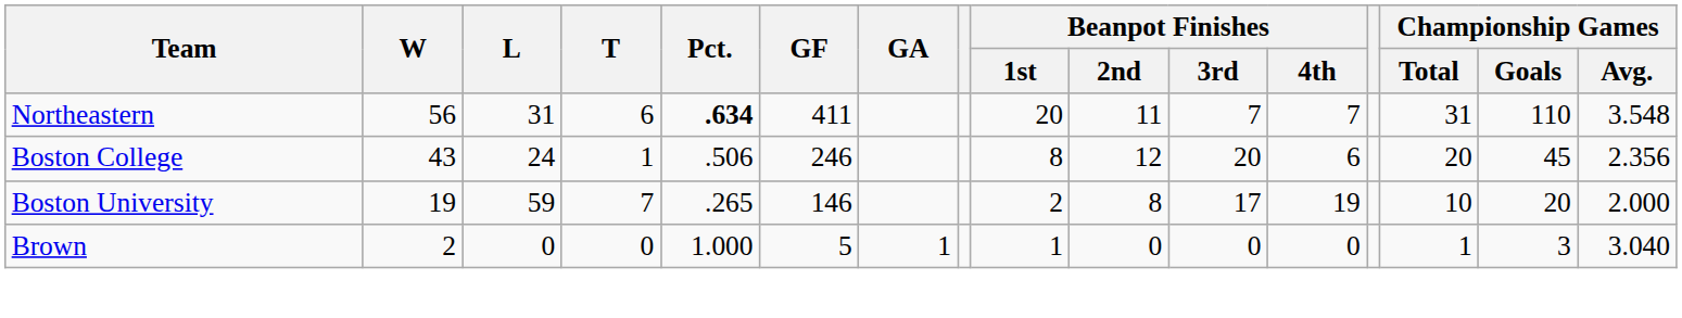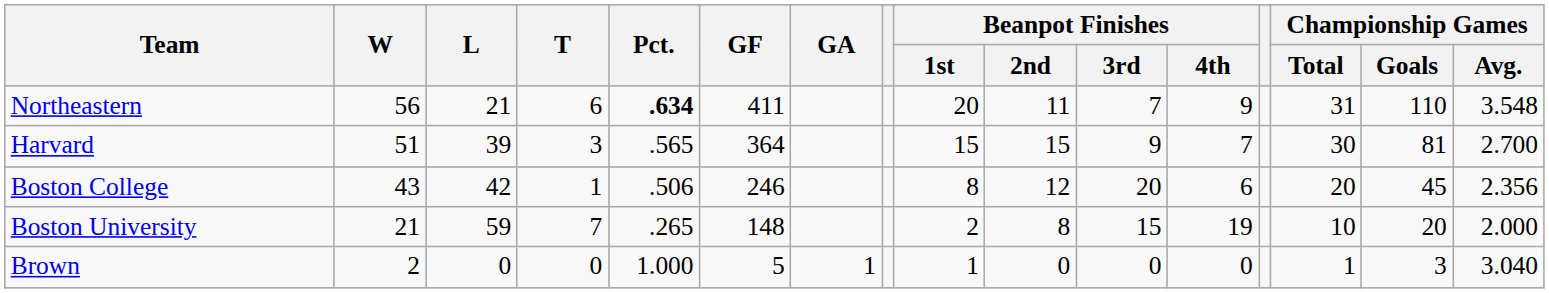Northeastern | L: 31 -> 21
Northeastern | Beanpot Finishes / 4th: 7 -> 9
+ row: Harvard | 51 | 39 | 3 | .565 | 364 | 15 | 15 | 9 | 7 | 30 | 81 | 2.700
Boston College | L: 24 -> 42
Boston University | W: 19 -> 21
Boston University | GF: 146 -> 148
Boston University | Beanpot Finishes / 3rd: 17 -> 15
